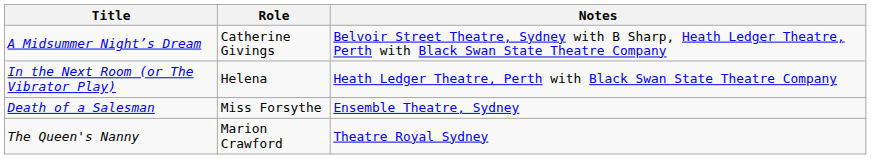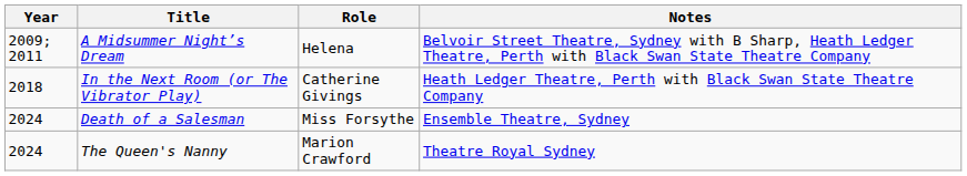+ column: Year | 2009; 2011 | 2018 | 2024 | 2024
A Midsummer Night’s Dream | Role: Catherine Givings -> Helena
In the Next Room (or The Vibrator Play) | Role: Helena -> Catherine Givings
